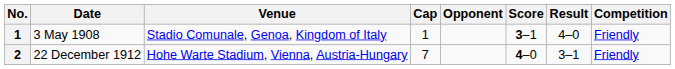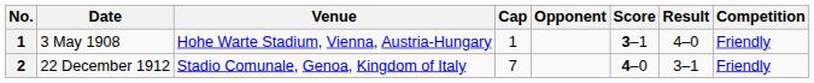3 May 1908 | Venue: Stadio Comunale, Genoa, Kingdom of Italy -> Hohe Warte Stadium, Vienna, Austria-Hungary
22 December 1912 | Venue: Hohe Warte Stadium, Vienna, Austria-Hungary -> Stadio Comunale, Genoa, Kingdom of Italy
